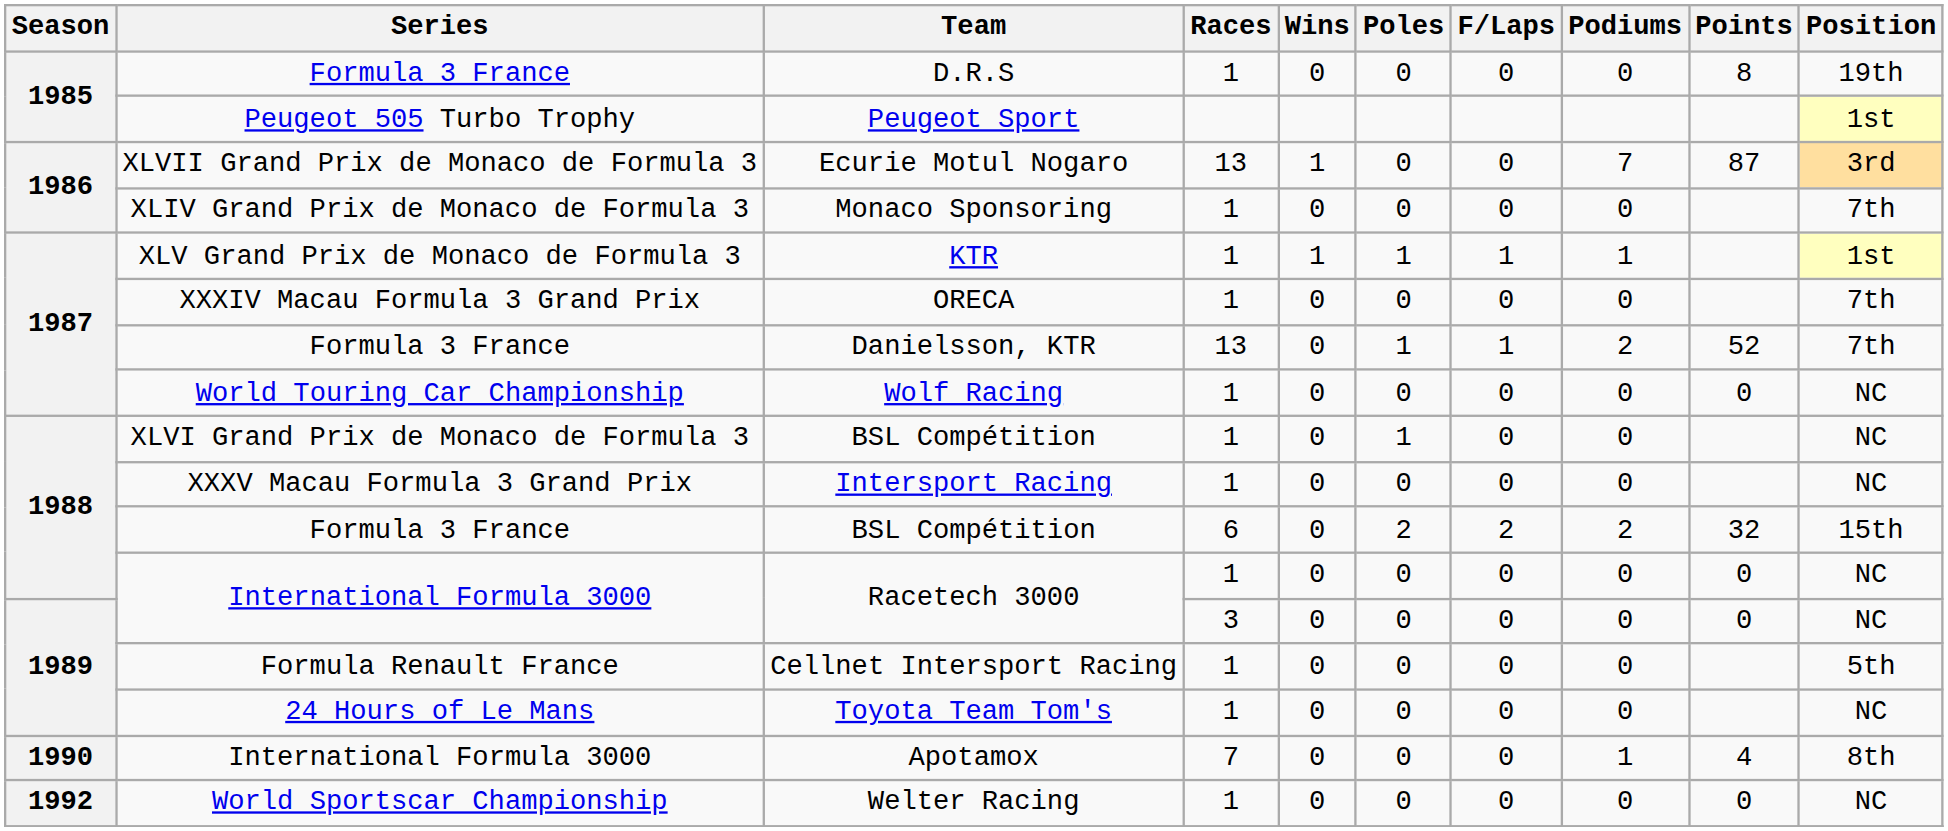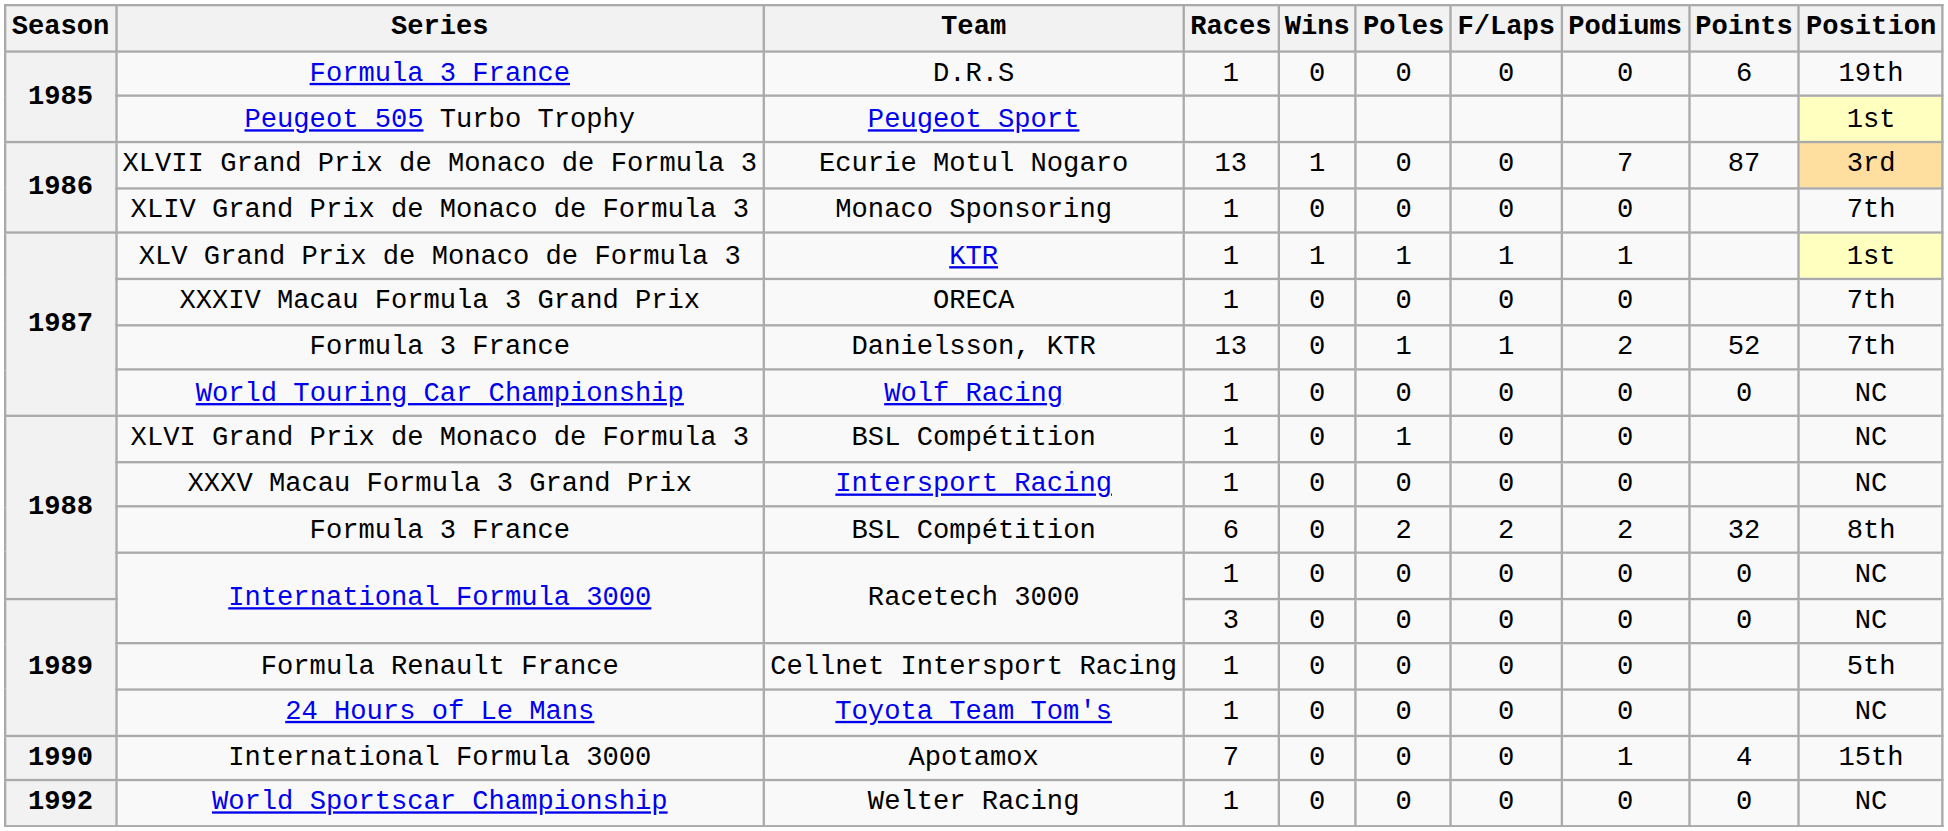D.R.S | Points: 8 -> 6
BSL Compétition / 6 | Position: 15th -> 8th
Apotamox | Position: 8th -> 15th
